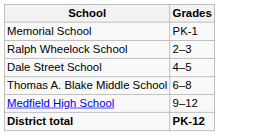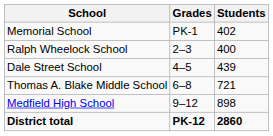+ column: Students | 402 | 400 | 439 | 721 | 898 | 2860
